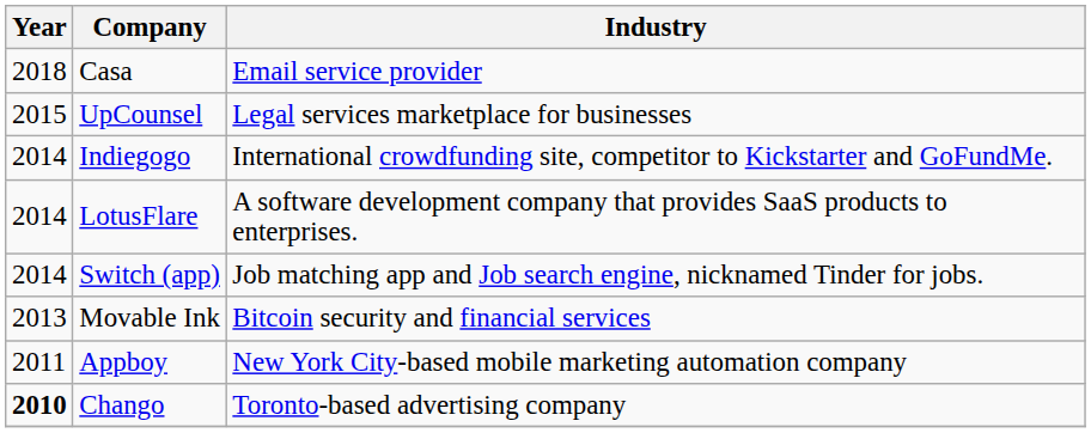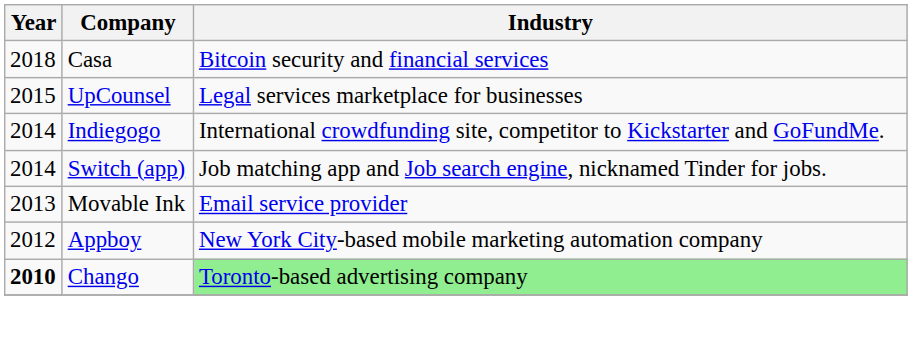Casa | Industry: Email service provider -> Bitcoin security and financial services
- row: 2014 | LotusFlare | A software development company that provides SaaS products to enterprises.
Movable Ink | Industry: Bitcoin security and financial services -> Email service provider
Appboy | Year: 2011 -> 2012
Chango | Industry: no background -> lightgreen background
